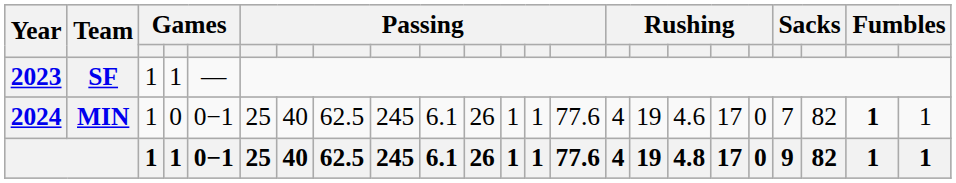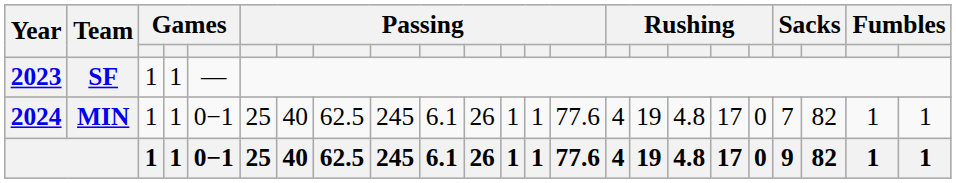MIN | column 4: 0 -> 1
MIN | column 17: 4.6 -> 4.8
MIN | column 22: bold -> normal
